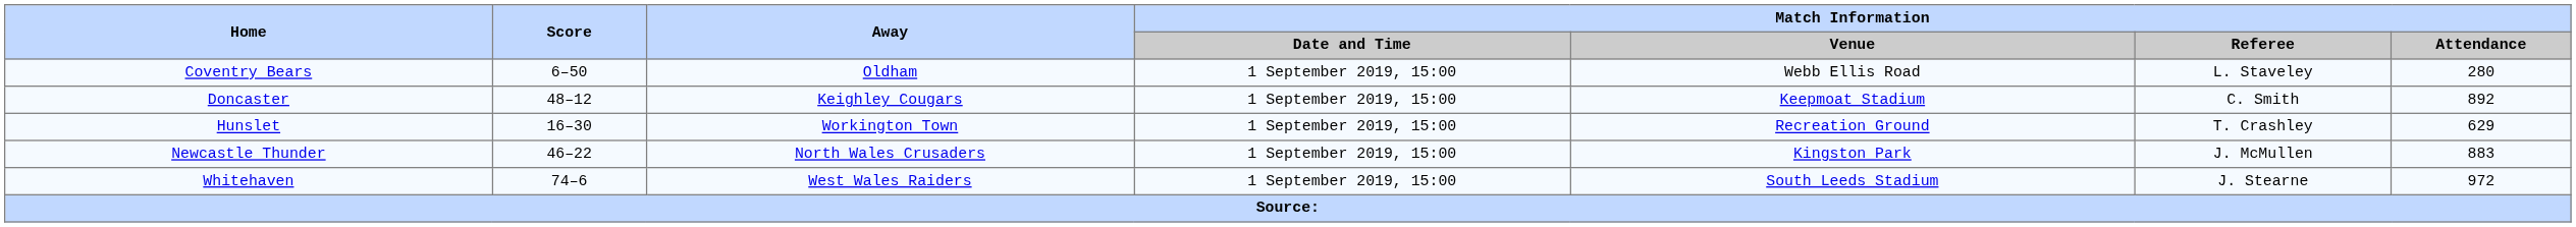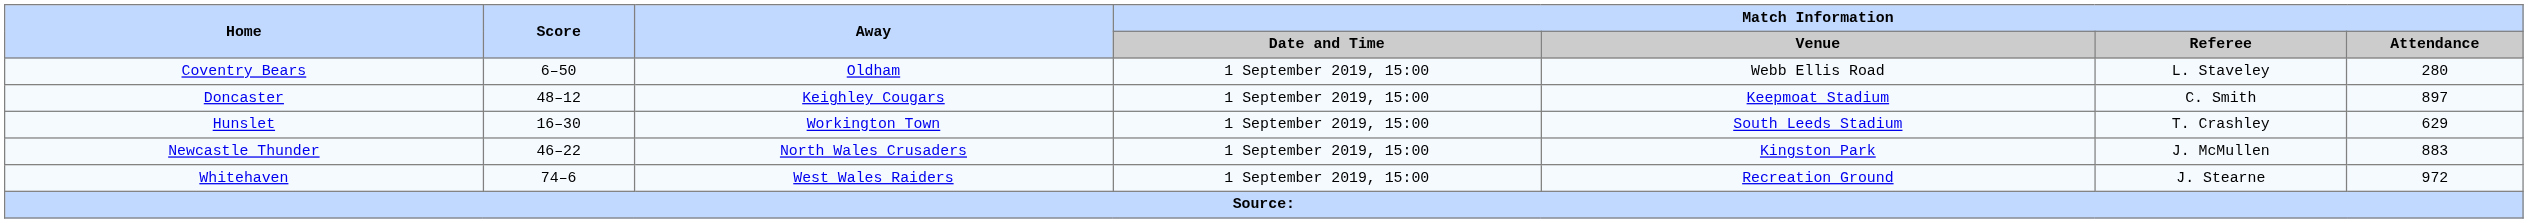Doncaster | Match Information / Attendance: 892 -> 897
Hunslet | Match Information / Venue: Recreation Ground -> South Leeds Stadium
Whitehaven | Match Information / Venue: South Leeds Stadium -> Recreation Ground
